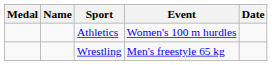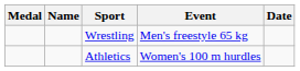rows swapped: Athletics <-> Wrestling
